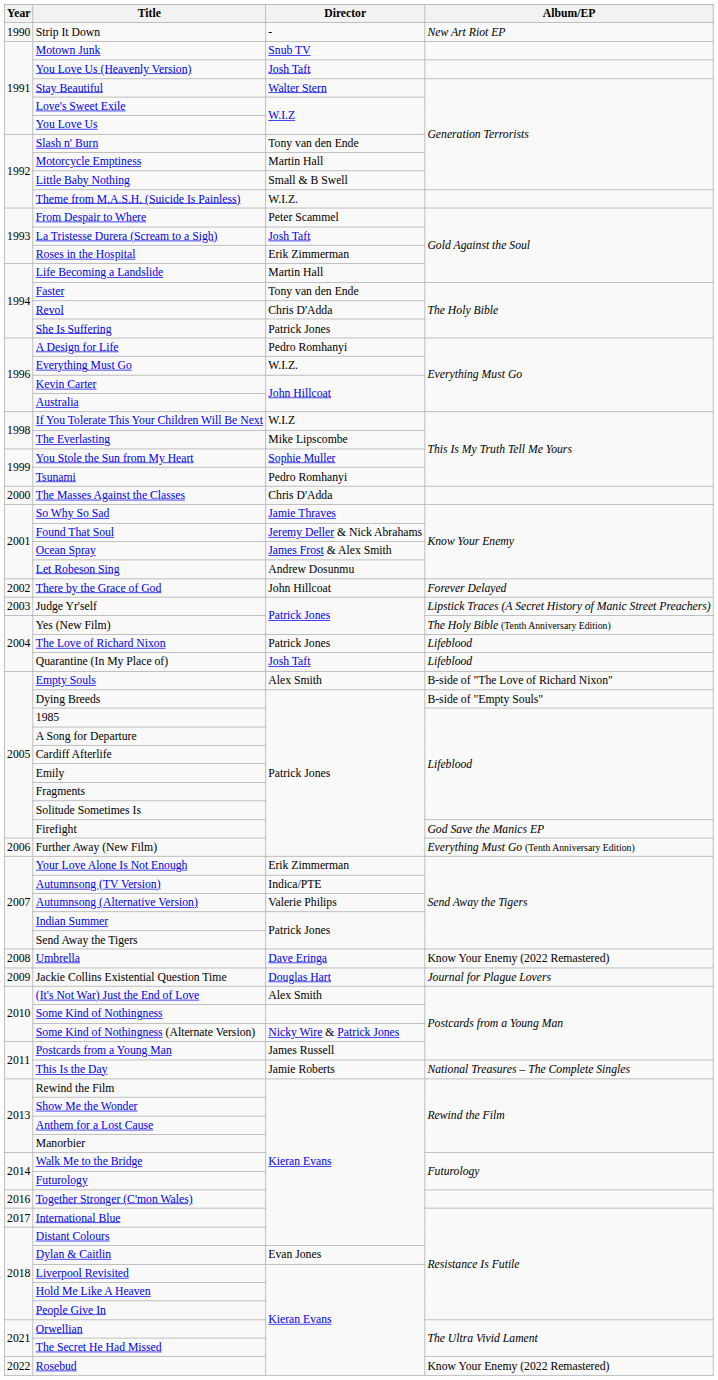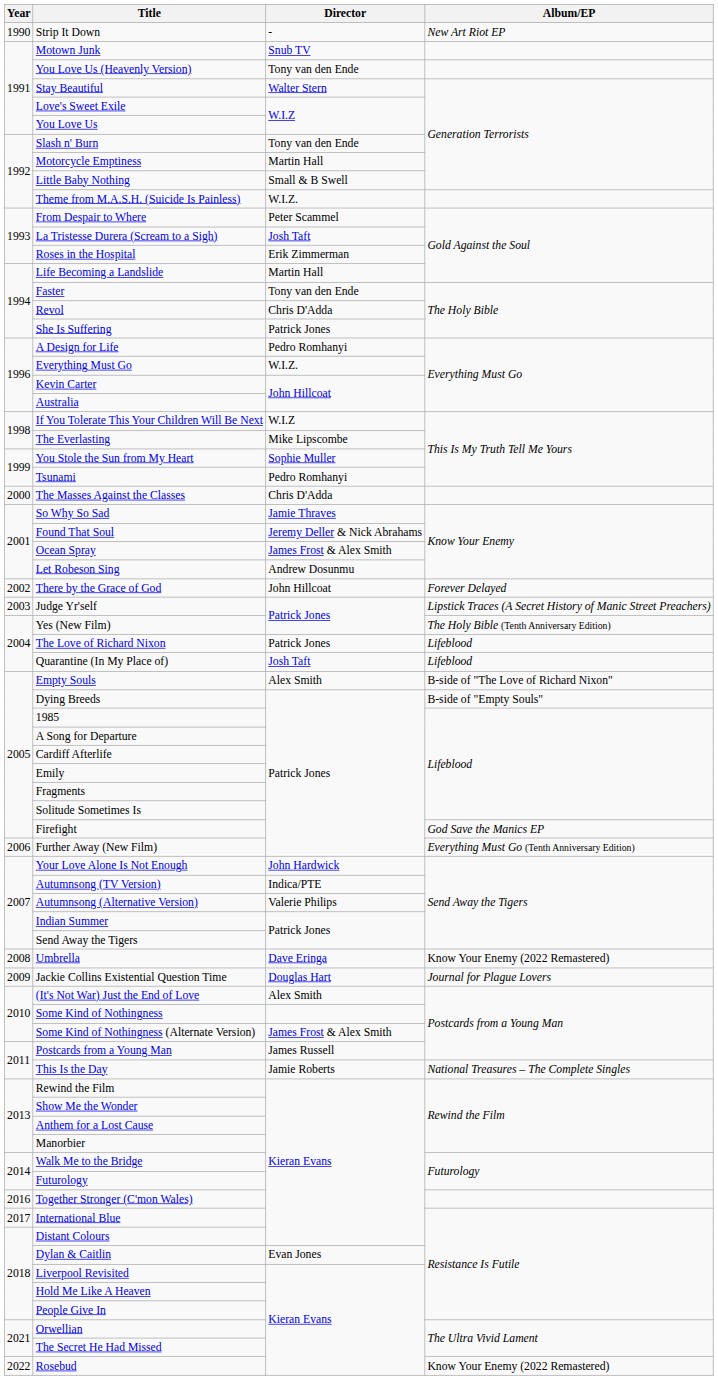You Love Us (Heavenly Version) | Director: Josh Taft -> Tony van den Ende
Your Love Alone Is Not Enough | Director: Erik Zimmerman -> John Hardwick
Some Kind of Nothingness (Alternate Version) | Director: Nicky Wire & Patrick Jones -> James Frost & Alex Smith
